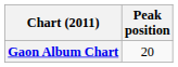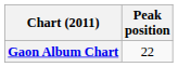Gaon Album Chart | Peak position: 20 -> 22
